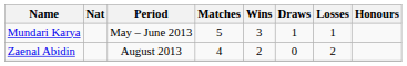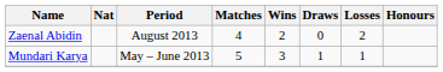rows swapped: Mundari Karya <-> Zaenal Abidin
